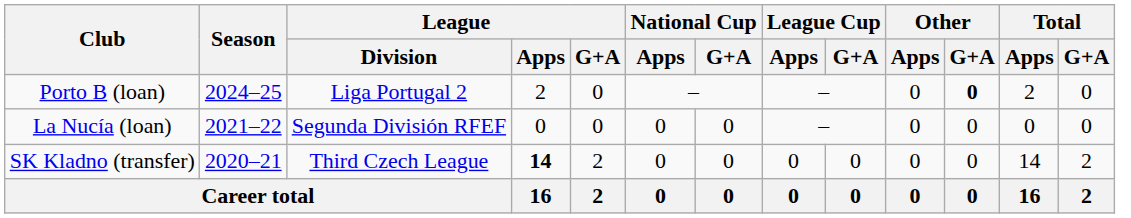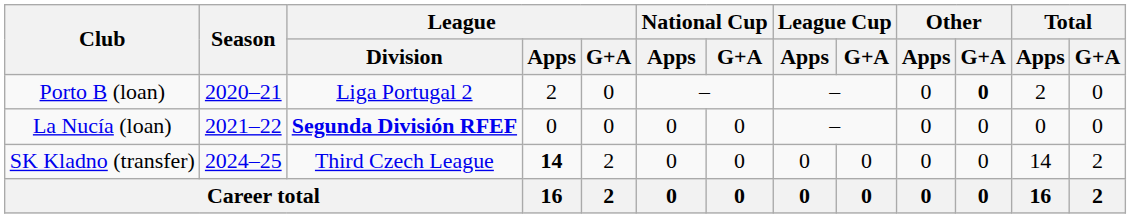Porto B (loan) | Season: 2024–25 -> 2020–21
La Nucía (loan) | League / Division: normal -> bold
SK Kladno (transfer) | Season: 2020–21 -> 2024–25
